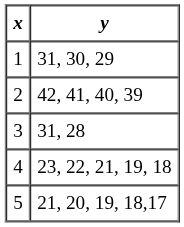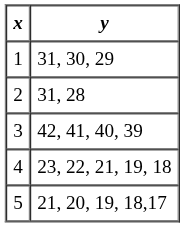2 | y: 42, 41, 40, 39 -> 31, 28
3 | y: 31, 28 -> 42, 41, 40, 39
